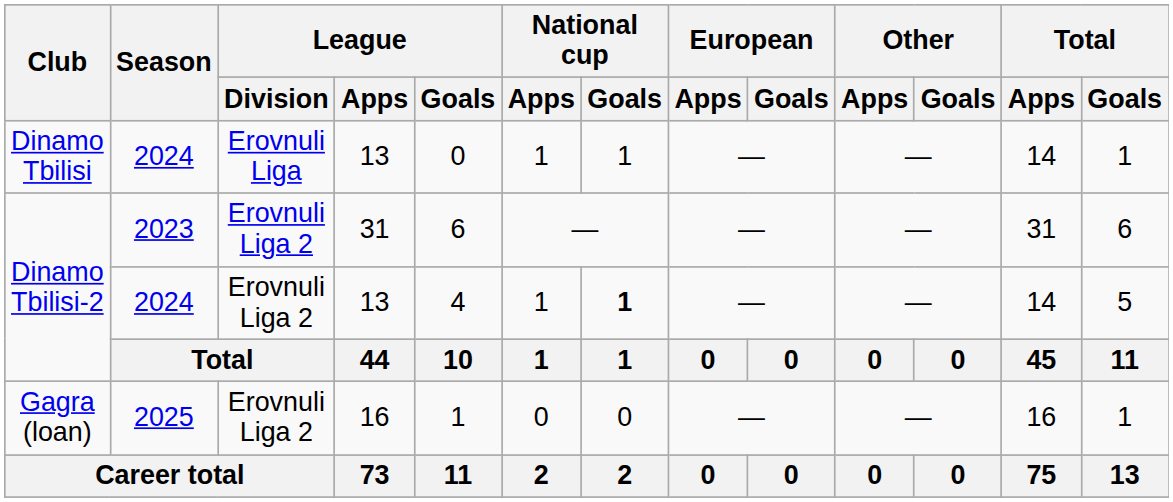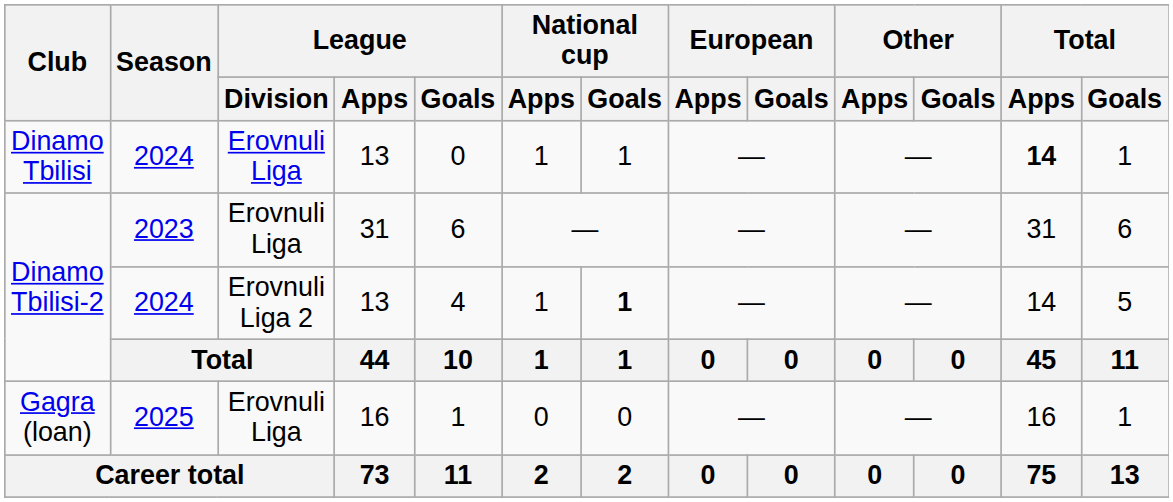Dinamo Tbilisi | Total / Apps: normal -> bold
Dinamo Tbilisi-2 / 2023 | League / Division: Erovnuli Liga 2 -> Erovnuli Liga
Gagra (loan) | League / Division: Erovnuli Liga 2 -> Erovnuli Liga
